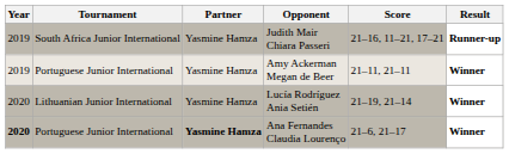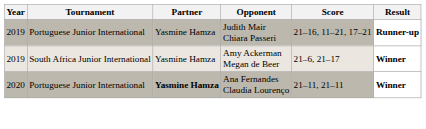Judith Mair Chiara Passeri | Tournament: South Africa Junior International -> Portuguese Junior International
Amy Ackerman Megan de Beer | Tournament: Portuguese Junior International -> South Africa Junior International
Amy Ackerman Megan de Beer | Score: 21–11, 21–11 -> 21–6, 21–17
- row: 2020 | Lithuanian Junior International | Yasmine Hamza | Lucía Rodríguez Ania Setién | 21–19, 21–14 | Winner
Ana Fernandes Claudia Lourenço | Year: bold -> normal
Ana Fernandes Claudia Lourenço | Score: 21–6, 21–17 -> 21–11, 21–11
